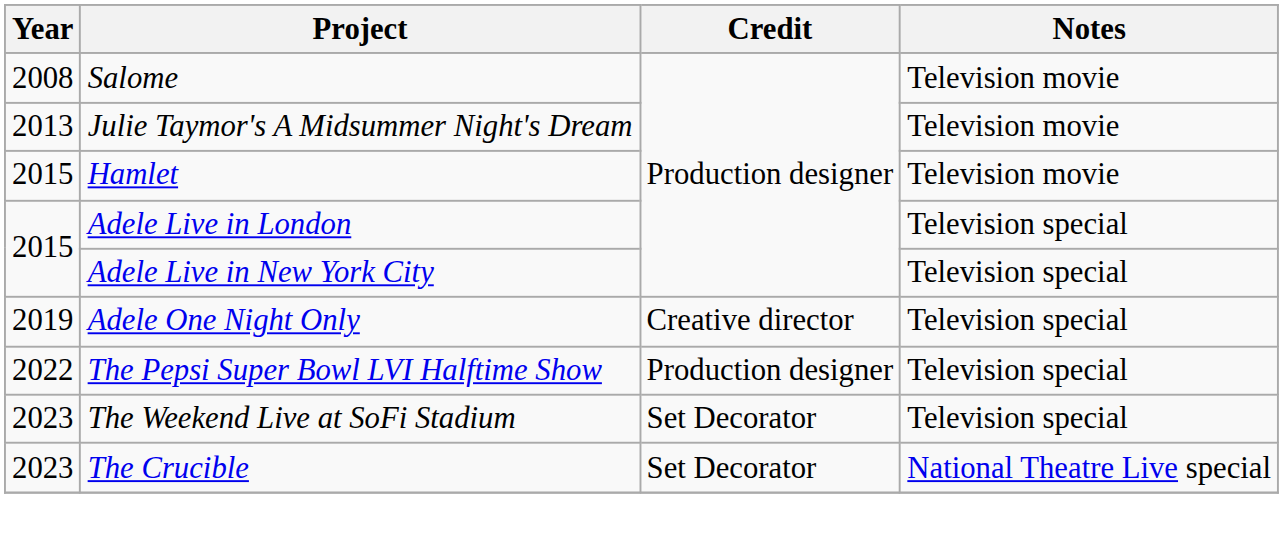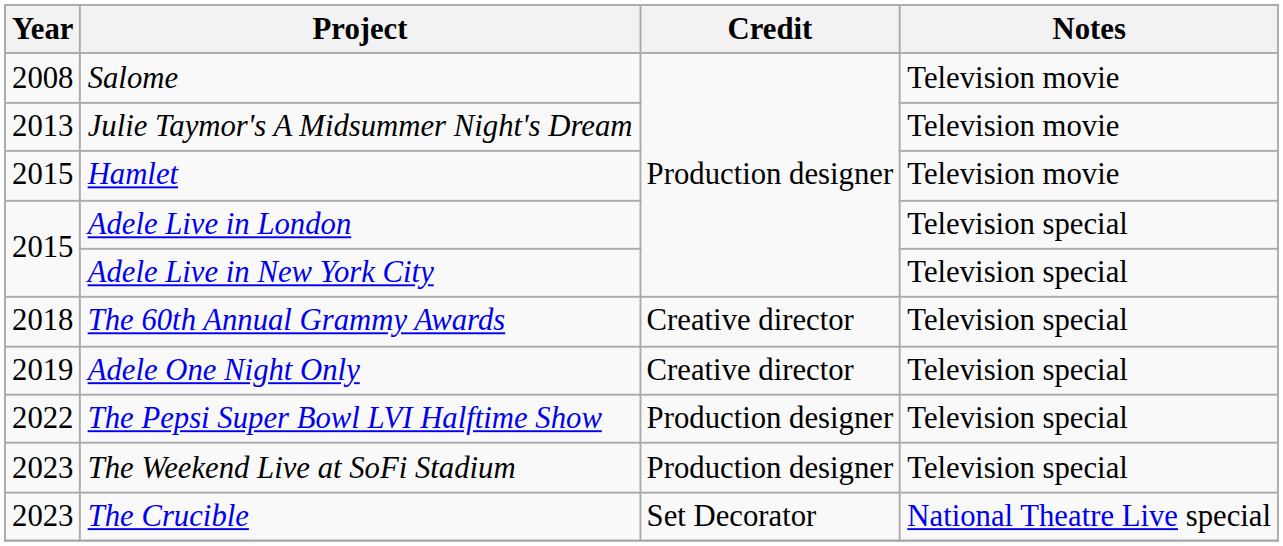+ row: 2018 | The 60th Annual Grammy Awards | Creative director | Television special
The Weekend Live at SoFi Stadium | Credit: Set Decorator -> Production designer
